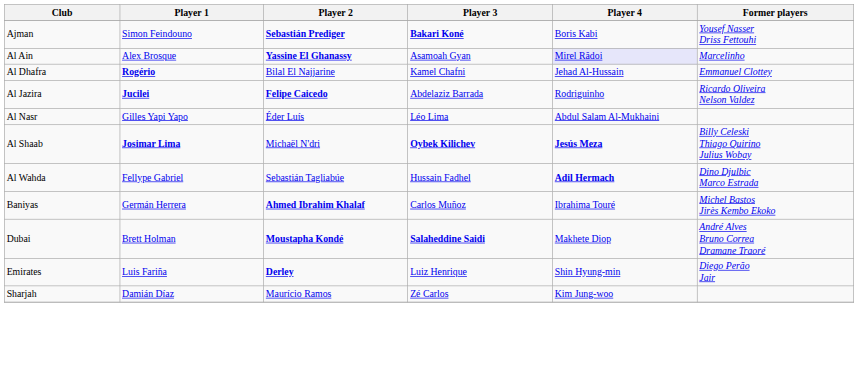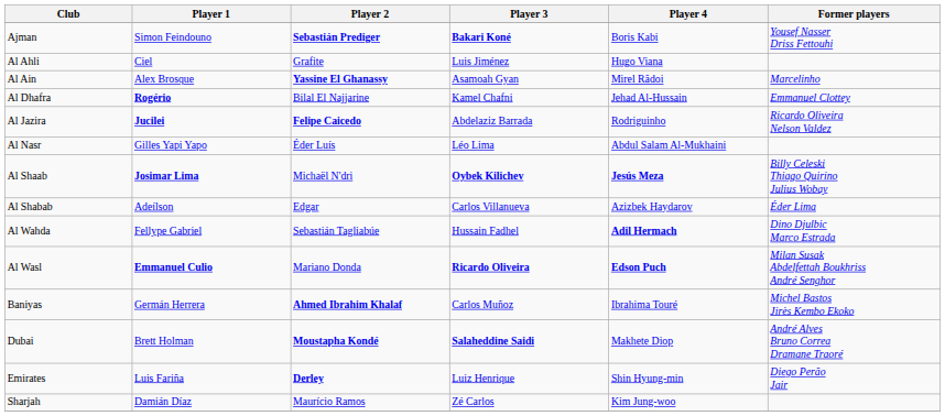+ row: Al Ahli | Ciel | Grafite | Luis Jiménez | Hugo Viana
Al Ain | Player 4: lavender background -> no background
+ row: Al Shabab | Adeílson | Edgar | Carlos Villanueva | Azizbek Haydarov | Éder Lima
+ row: Al Wasl | Emmanuel Culio | Mariano Donda | Ricardo Oliveira | Edson Puch | Milan Susak Abdelfettah Boukhriss André Senghor
